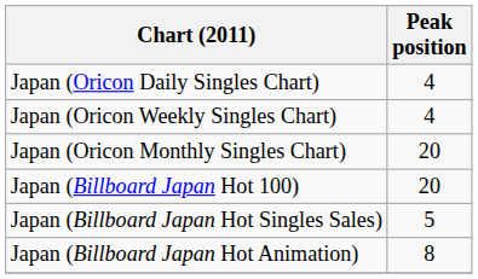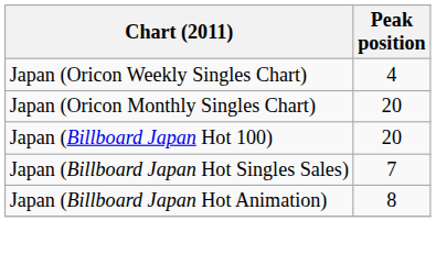- row: Japan (Oricon Daily Singles Chart) | 4
Japan (Billboard Japan Hot Singles Sales) | Peak position: 5 -> 7
